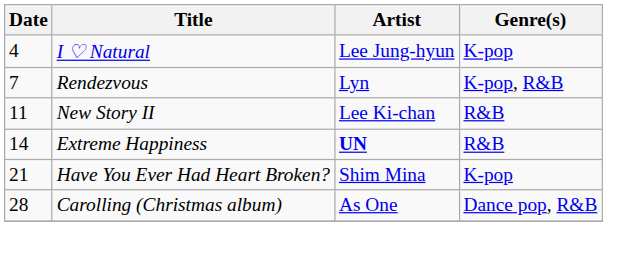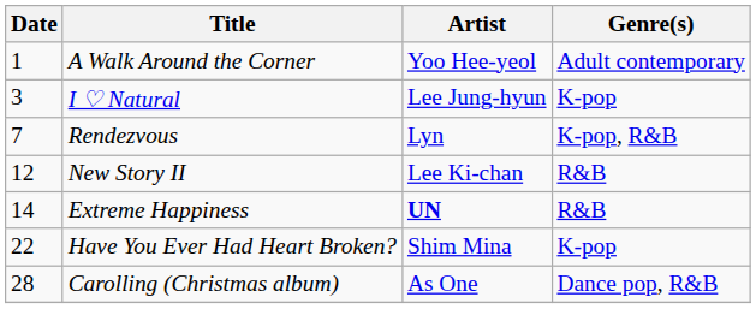+ row: 1 | A Walk Around the Corner | Yoo Hee-yeol | Adult contemporary
I ♡ Natural | Date: 4 -> 3
New Story II | Date: 11 -> 12
Have You Ever Had Heart Broken? | Date: 21 -> 22
